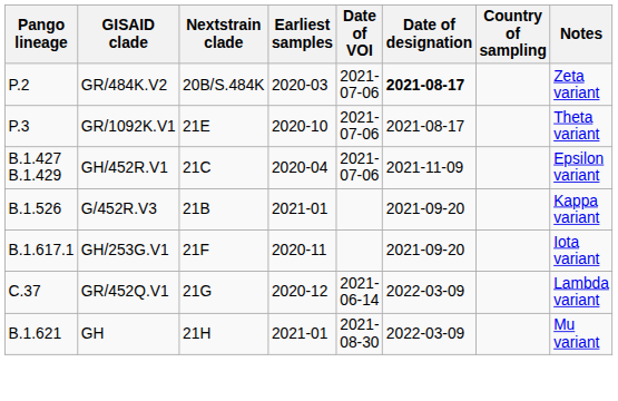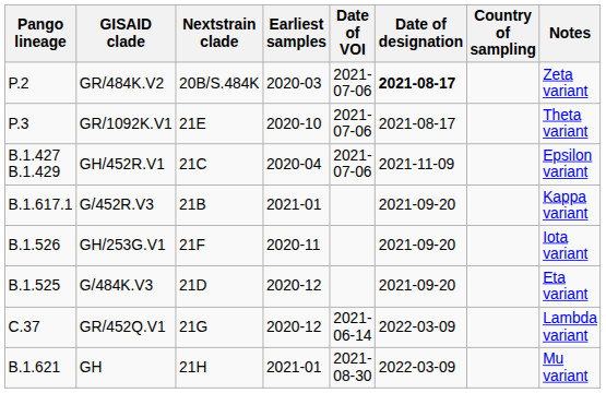G/452R.V3 | Pango lineage: B.1.526 -> B.1.617.1
GH/253G.V1 | Pango lineage: B.1.617.1 -> B.1.526
+ row: B.1.525 | G/484K.V3 | 21D | 2020-12 | 2021-09-20 | Eta variant
